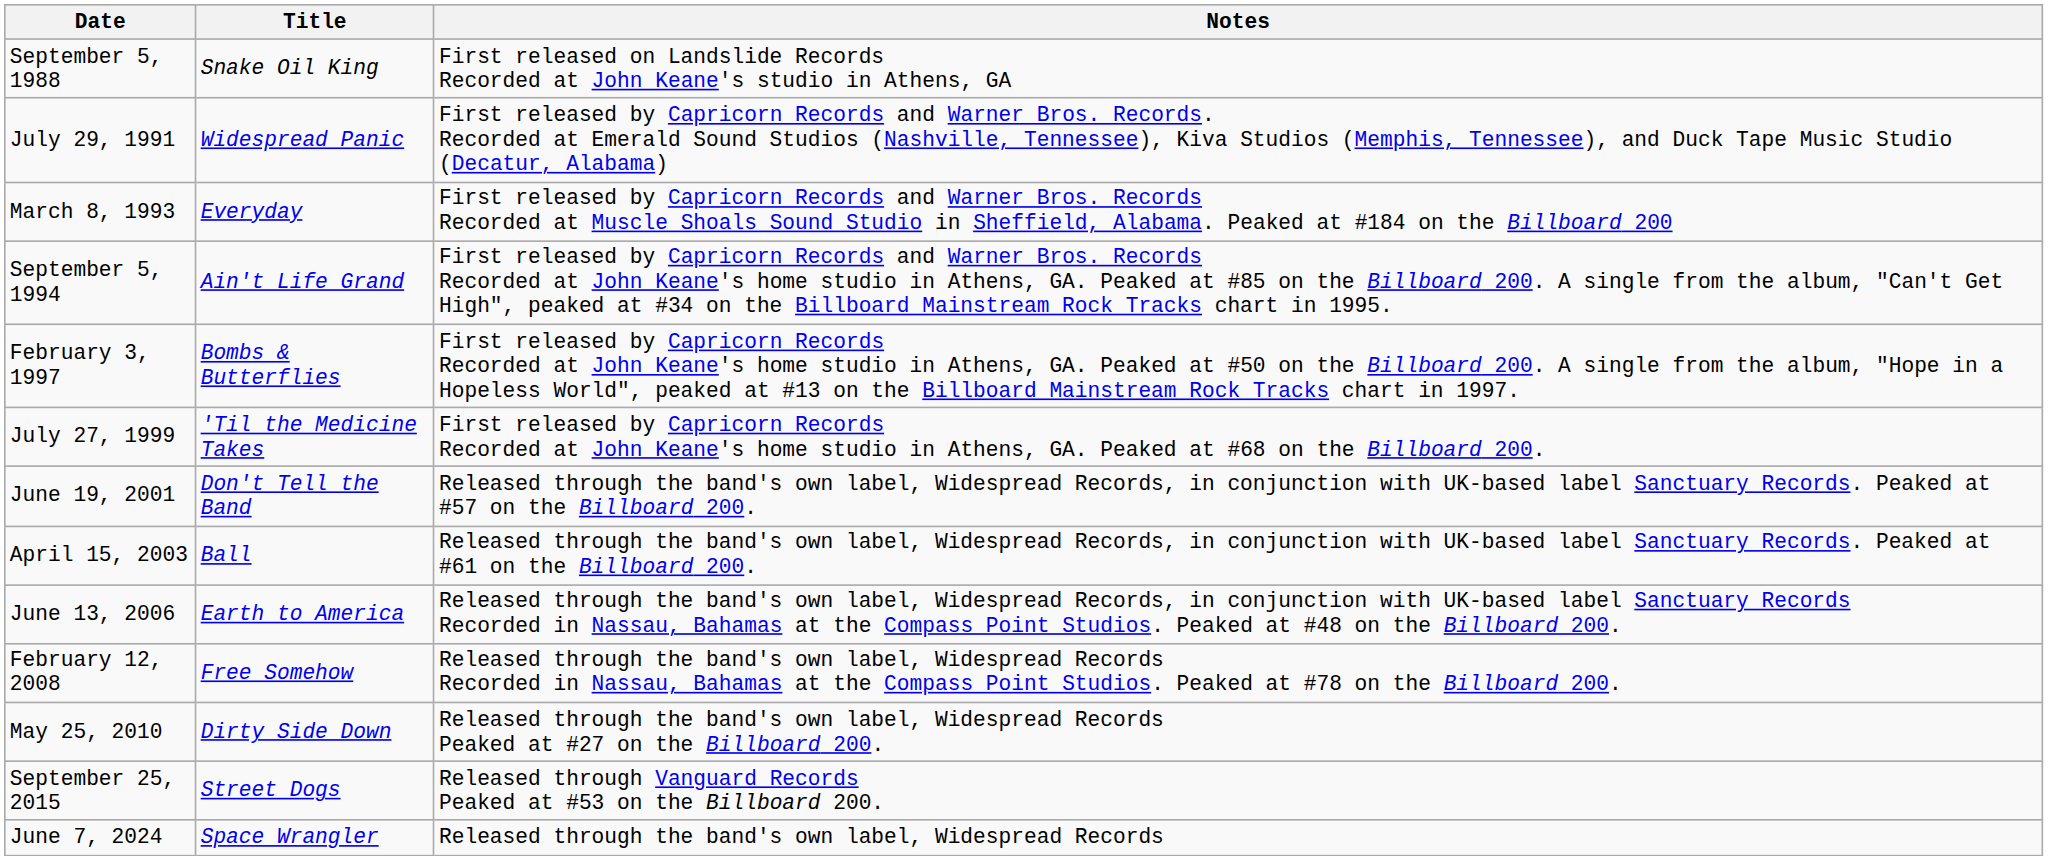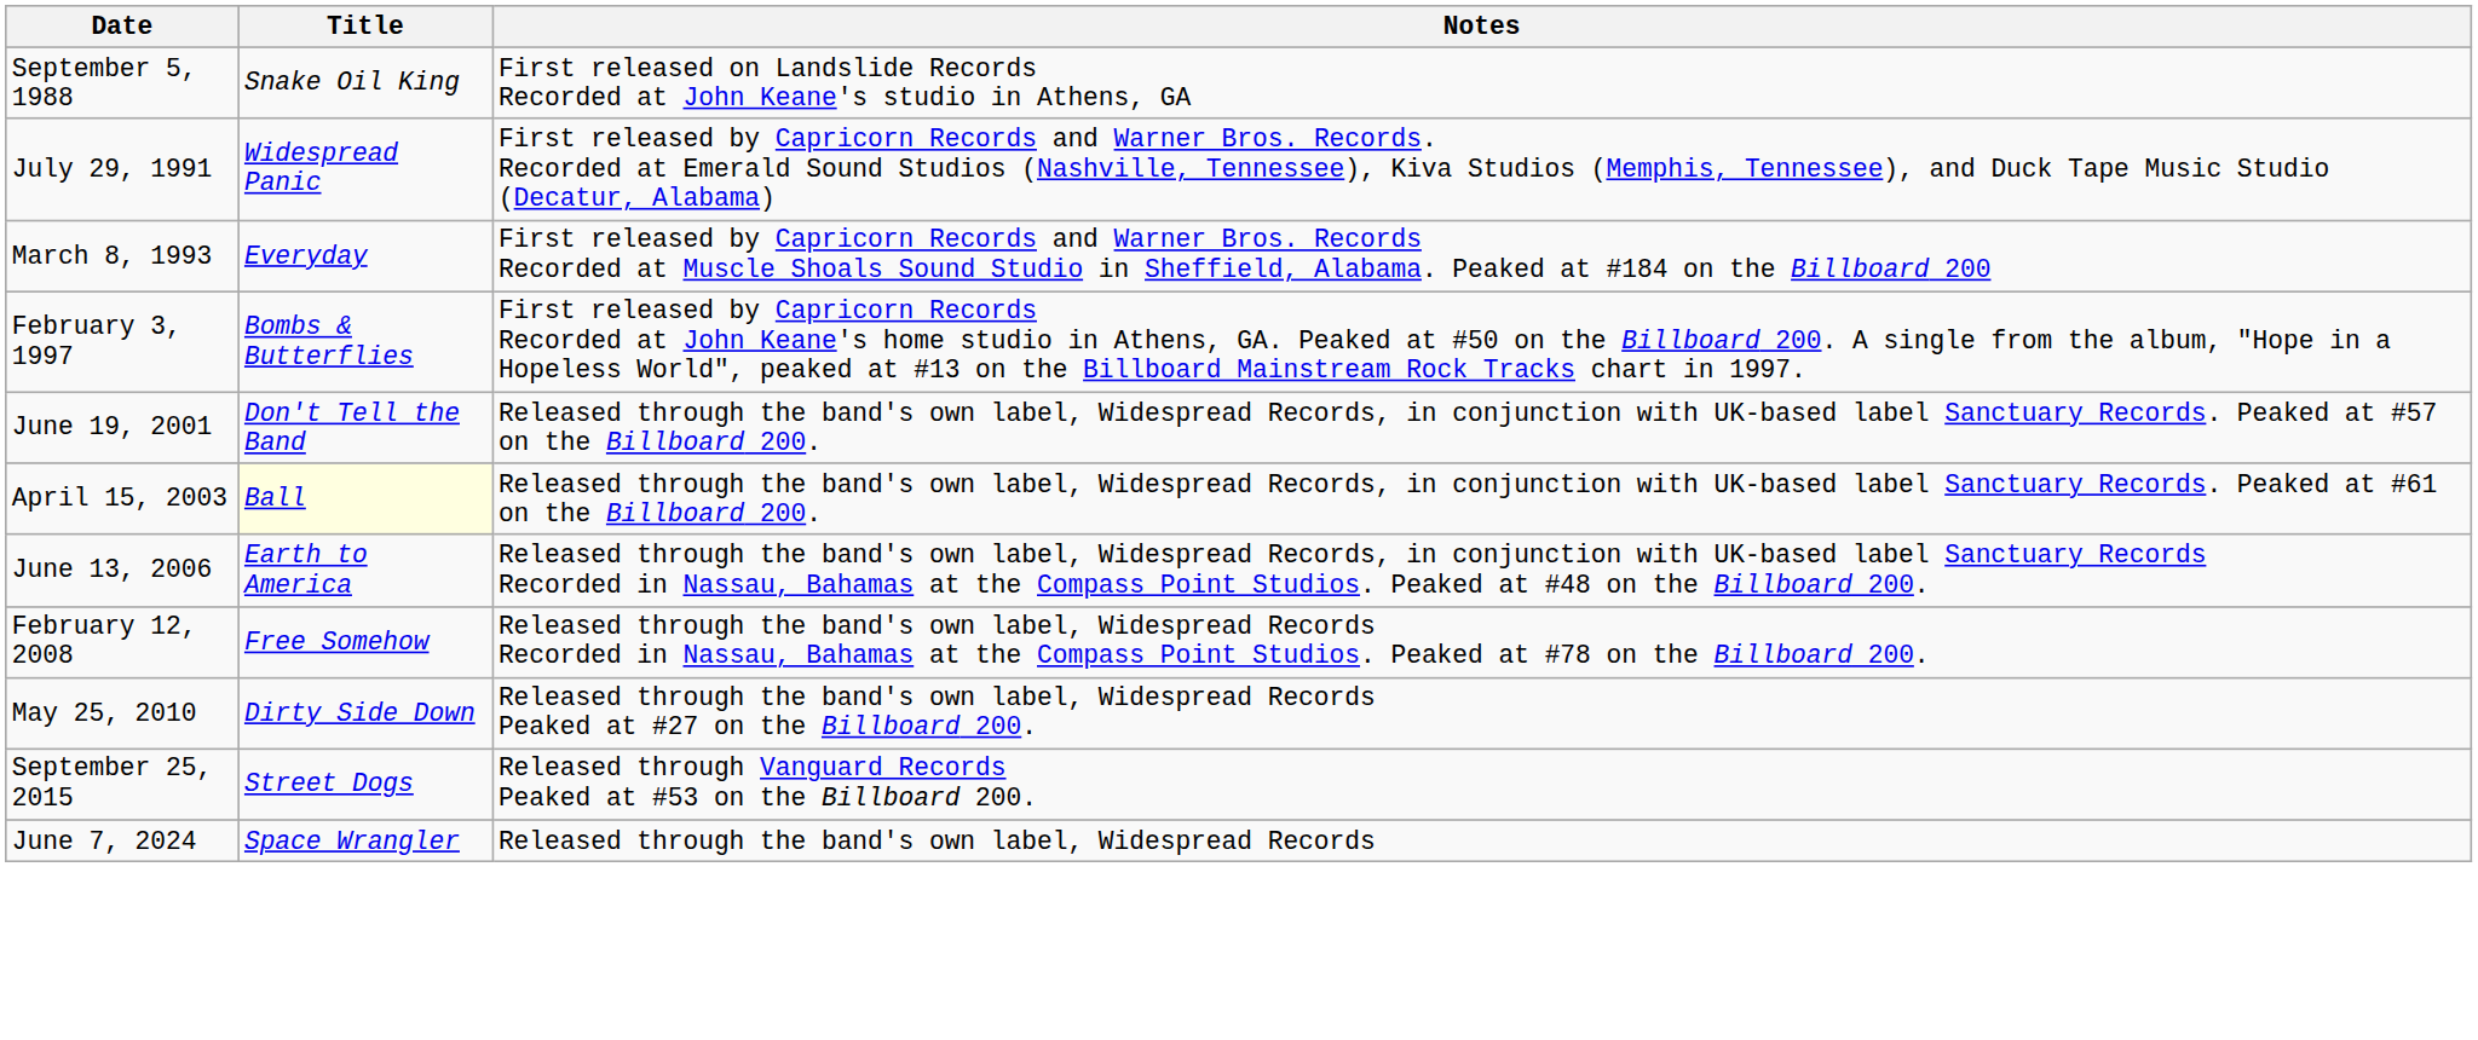- row: September 5, 1994 | Ain't Life Grand | First released by Capricorn Records and Warner Bros. Records Recorded at John Keane's home studio in Athens, GA. Peaked at #85 on the Billboard 200. A single from the album, "Can't Get High", peaked at #34 on the Billboard Mainstream Rock Tracks chart in 1995.
- row: July 27, 1999 | 'Til the Medicine Takes | First released by Capricorn Records Recorded at John Keane's home studio in Athens, GA. Peaked at #68 on the Billboard 200.
April 15, 2003 | Title: no background -> lightyellow background
